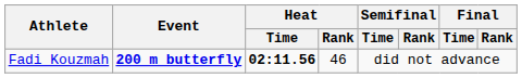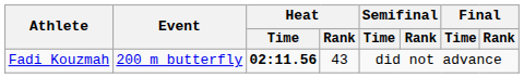Fadi Kouzmah | Event: bold -> normal
Fadi Kouzmah | Heat / Rank: 46 -> 43
